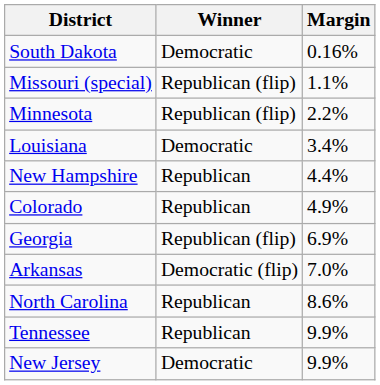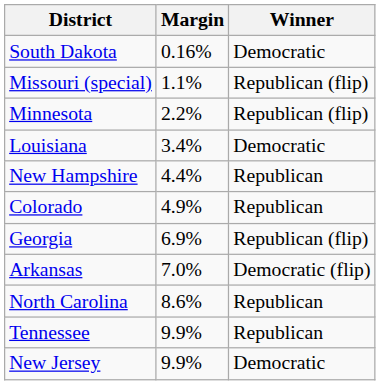columns swapped: Winner <-> Margin
